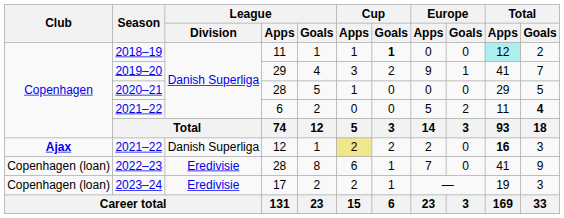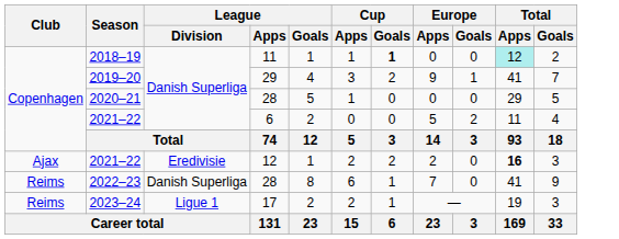2021–22 / 6 | Total / Goals: bold -> normal
2021–22 / 12 | Club: bold -> normal
2021–22 / 12 | League / Division: Danish Superliga -> Eredivisie
2021–22 / 12 | Cup / Apps: khaki background -> no background
2022–23 | Club: Copenhagen (loan) -> Reims
2022–23 | League / Division: Eredivisie -> Danish Superliga
2023–24 | Club: Copenhagen (loan) -> Reims
2023–24 | League / Division: Eredivisie -> Ligue 1
